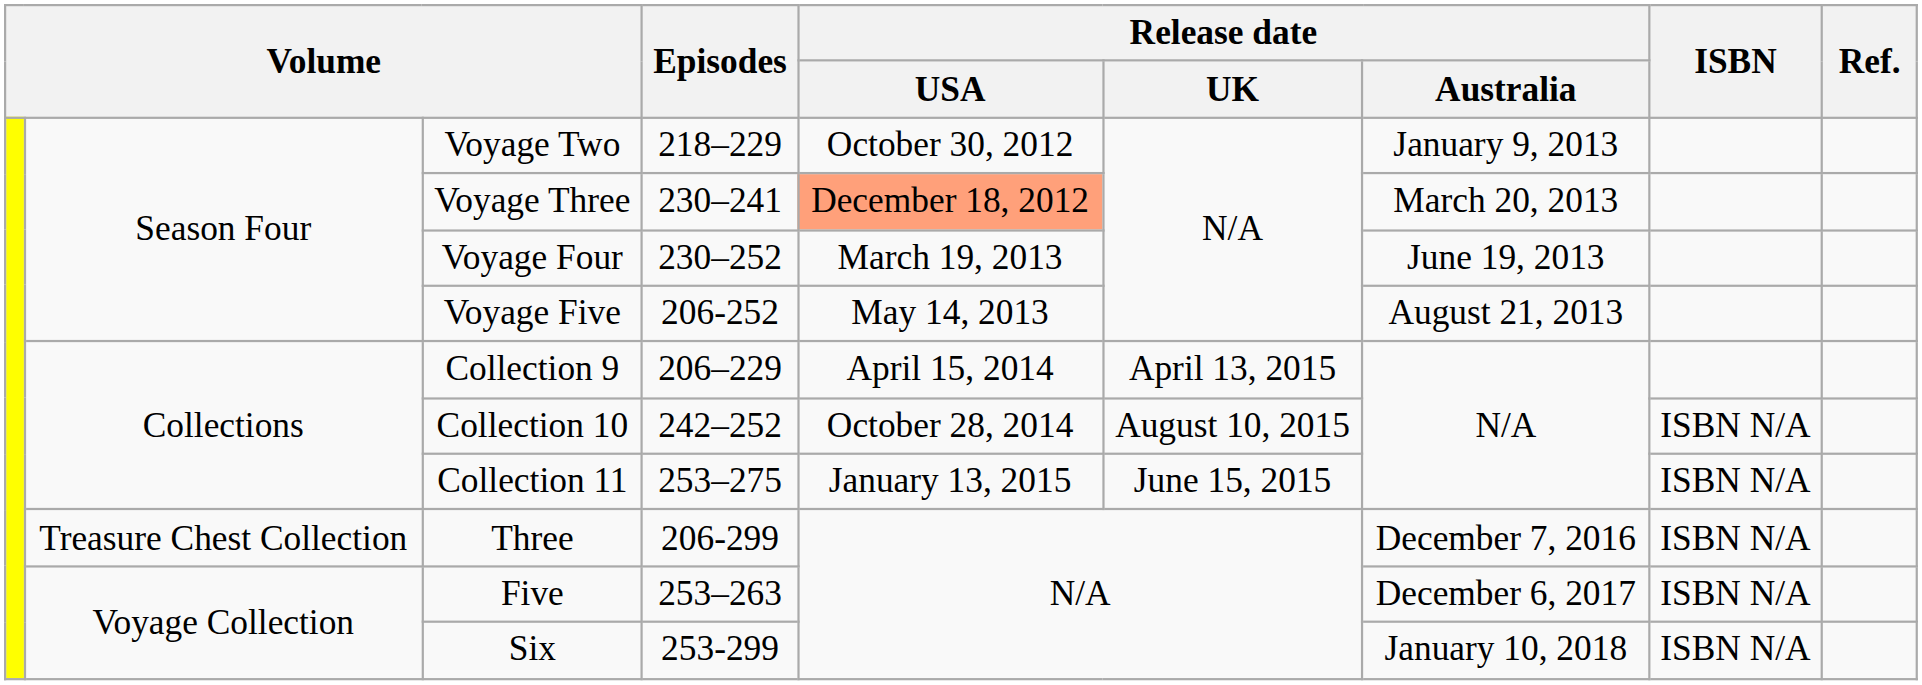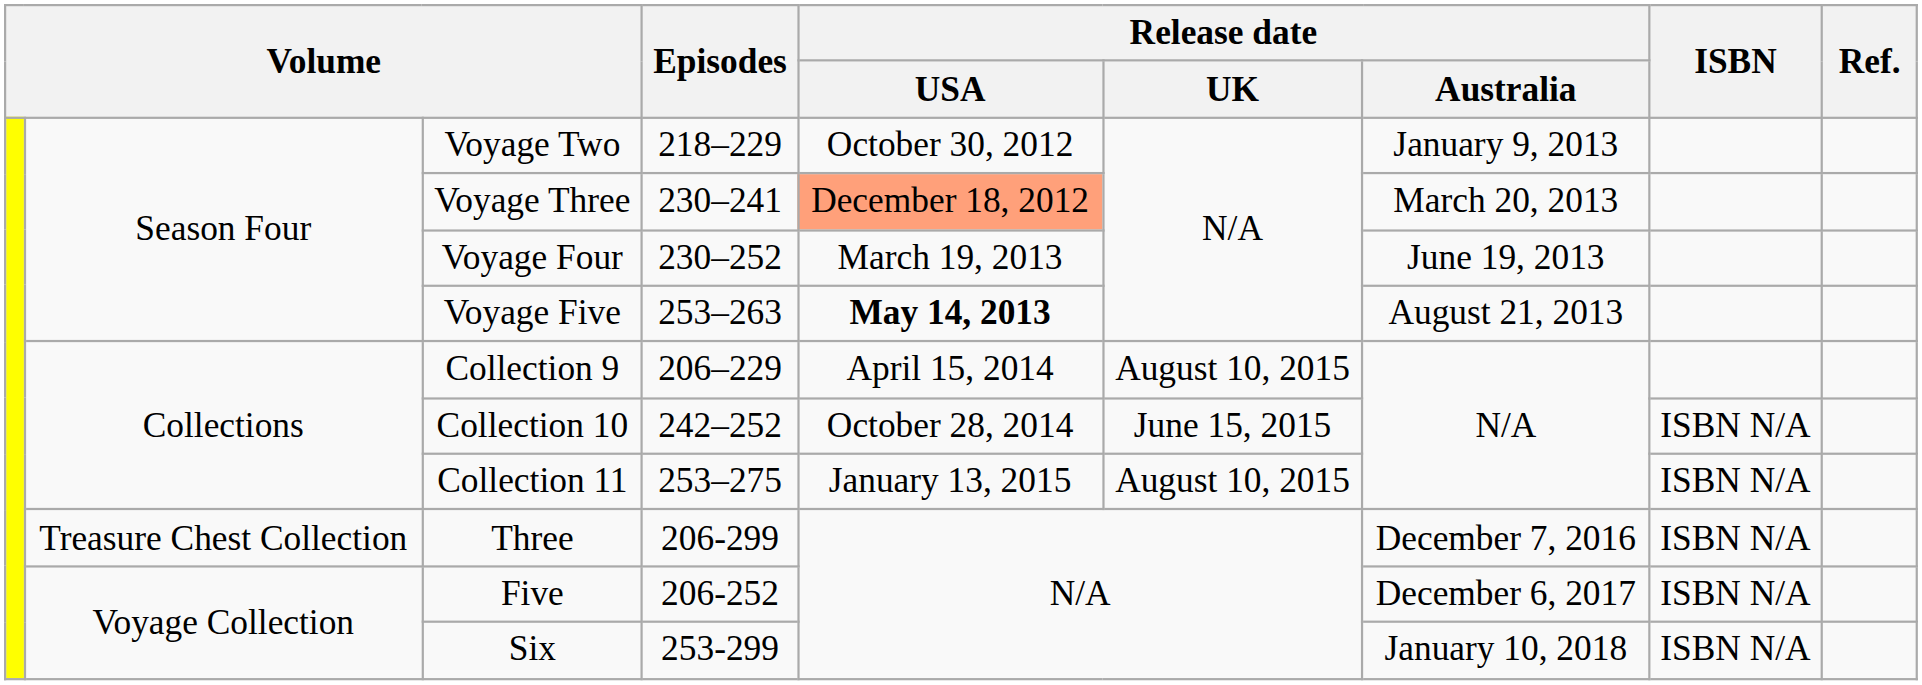Voyage Five | Episodes: 206-252 -> 253–263
Voyage Five | Release date / USA: normal -> bold
Collection 9 | Release date / UK: April 13, 2015 -> August 10, 2015
Collection 10 | Release date / UK: August 10, 2015 -> June 15, 2015
Collection 11 | Release date / UK: June 15, 2015 -> August 10, 2015
Five | Episodes: 253–263 -> 206-252
